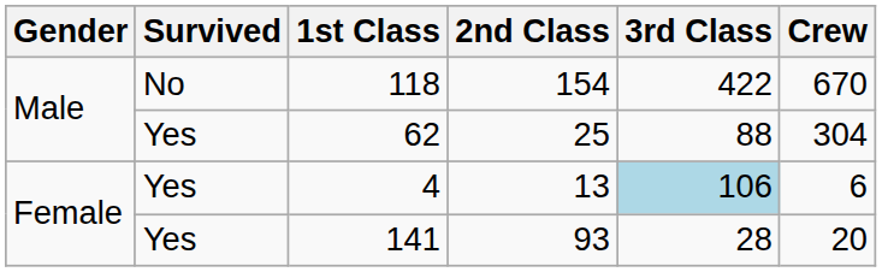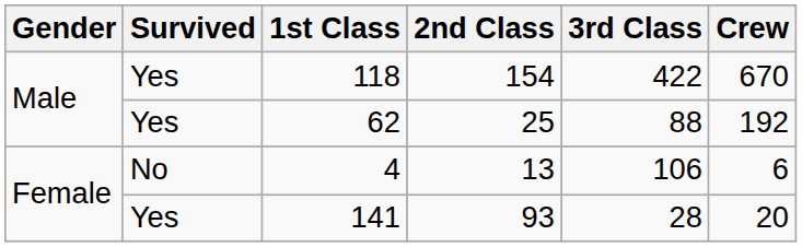118 | Survived: No -> Yes
62 | Crew: 304 -> 192
4 | Survived: Yes -> No
4 | 3rd Class: lightblue background -> no background
